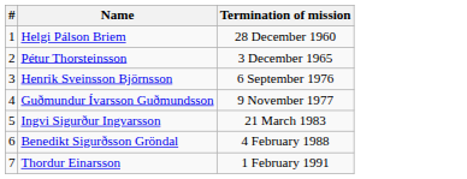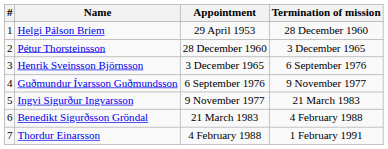+ column: Appointment | 29 April 1953 | 28 December 1960 | 3 December 1965 | 6 September 1976 | 9 November 1977 | 21 March 1983 | 4 February 1988
